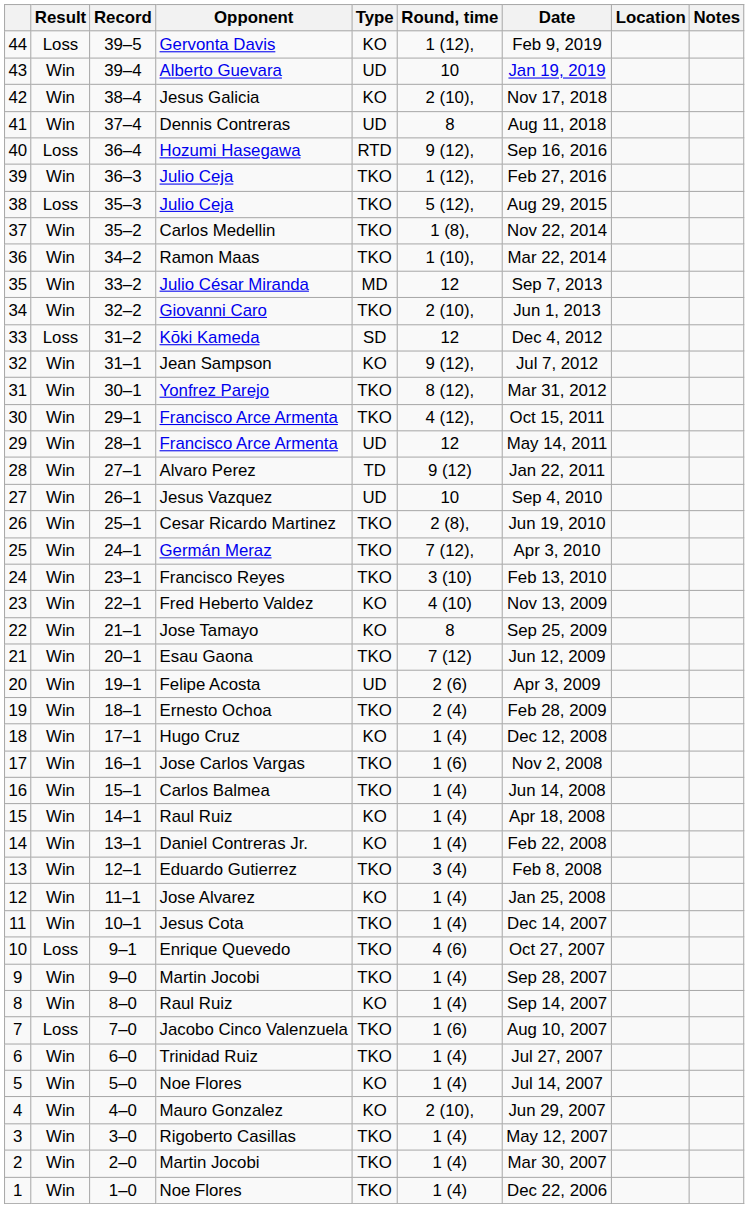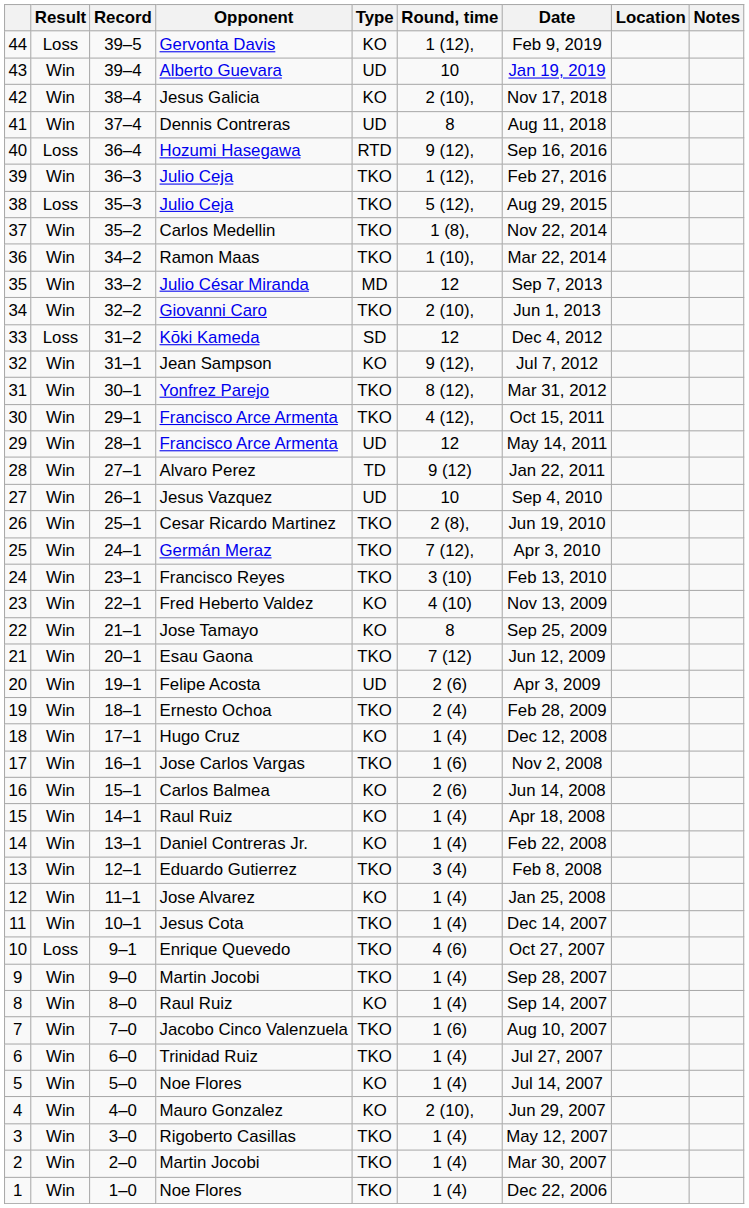16 | Type: TKO -> KO
16 | Round, time: 1 (4) -> 2 (6)
7 | Result: Loss -> Win
